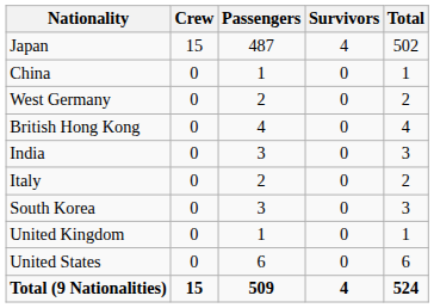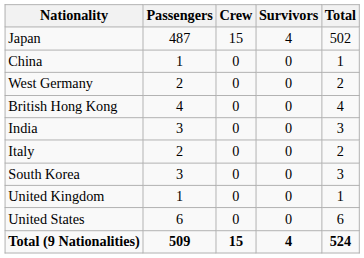columns swapped: Passengers <-> Crew
